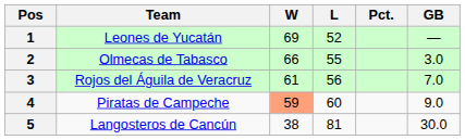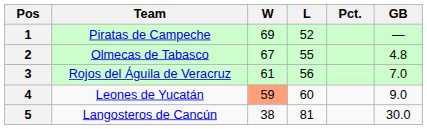1 | Team: Leones de Yucatán -> Piratas de Campeche
2 | W: 66 -> 67
2 | GB: 3.0 -> 4.8
4 | Team: Piratas de Campeche -> Leones de Yucatán
